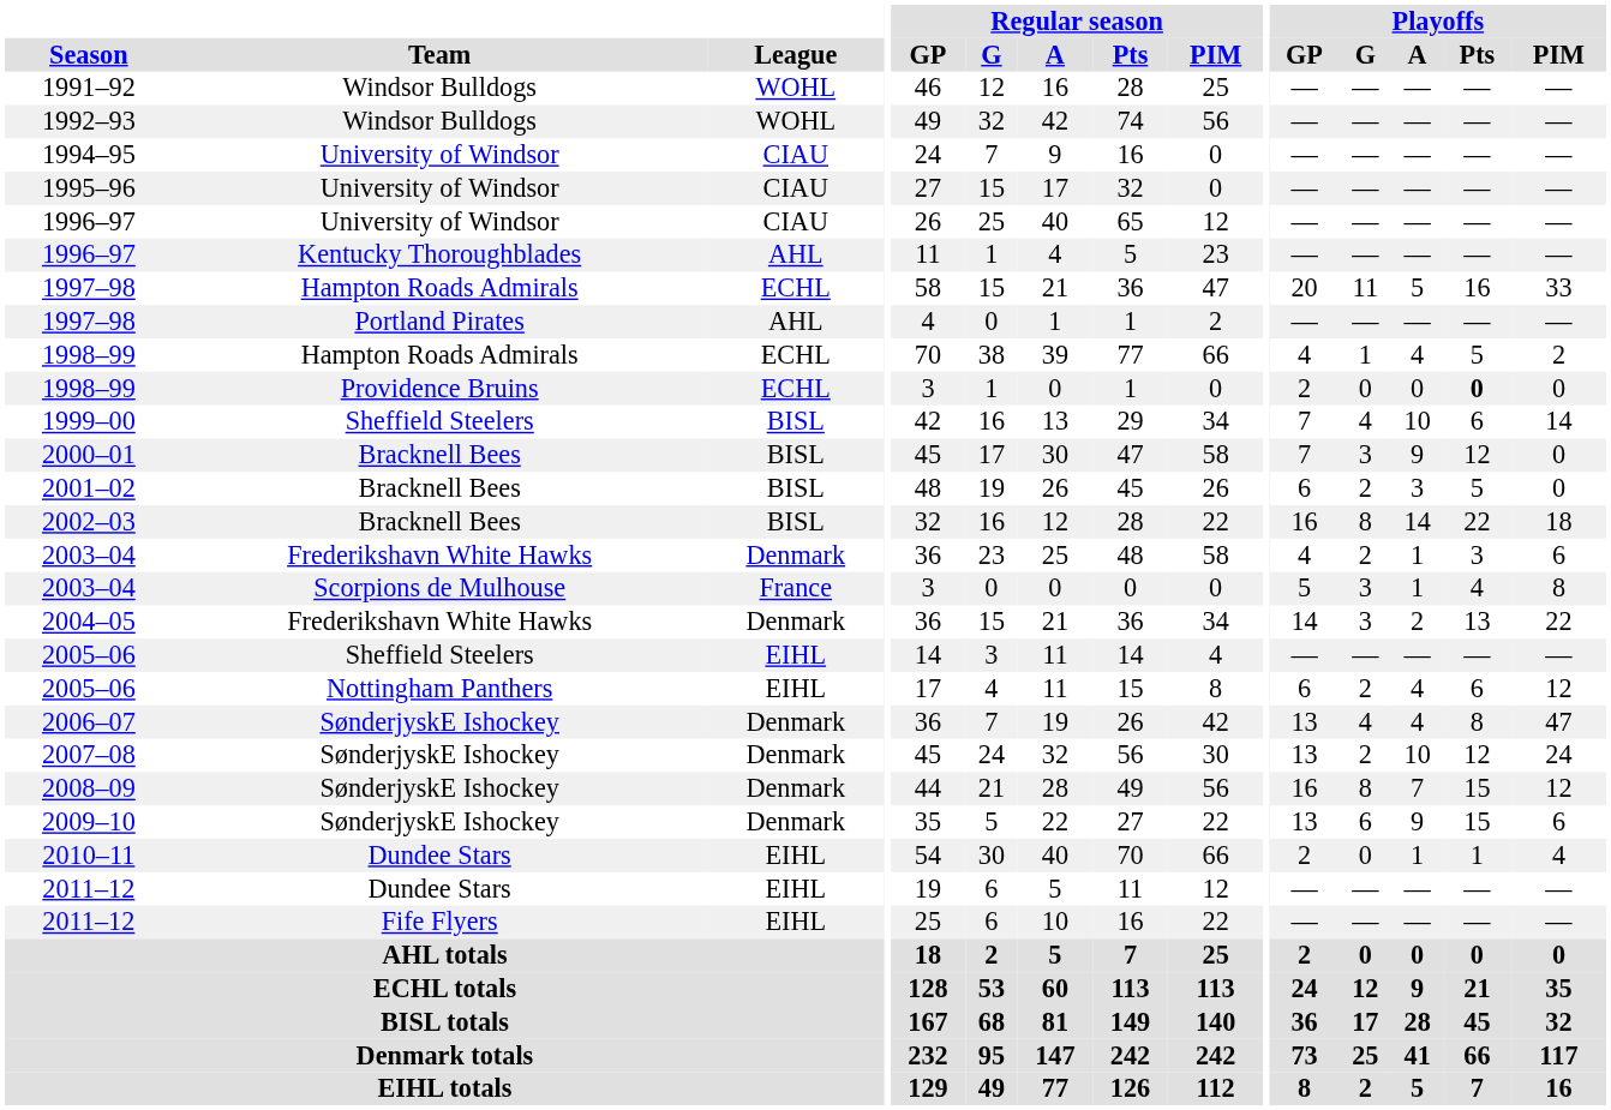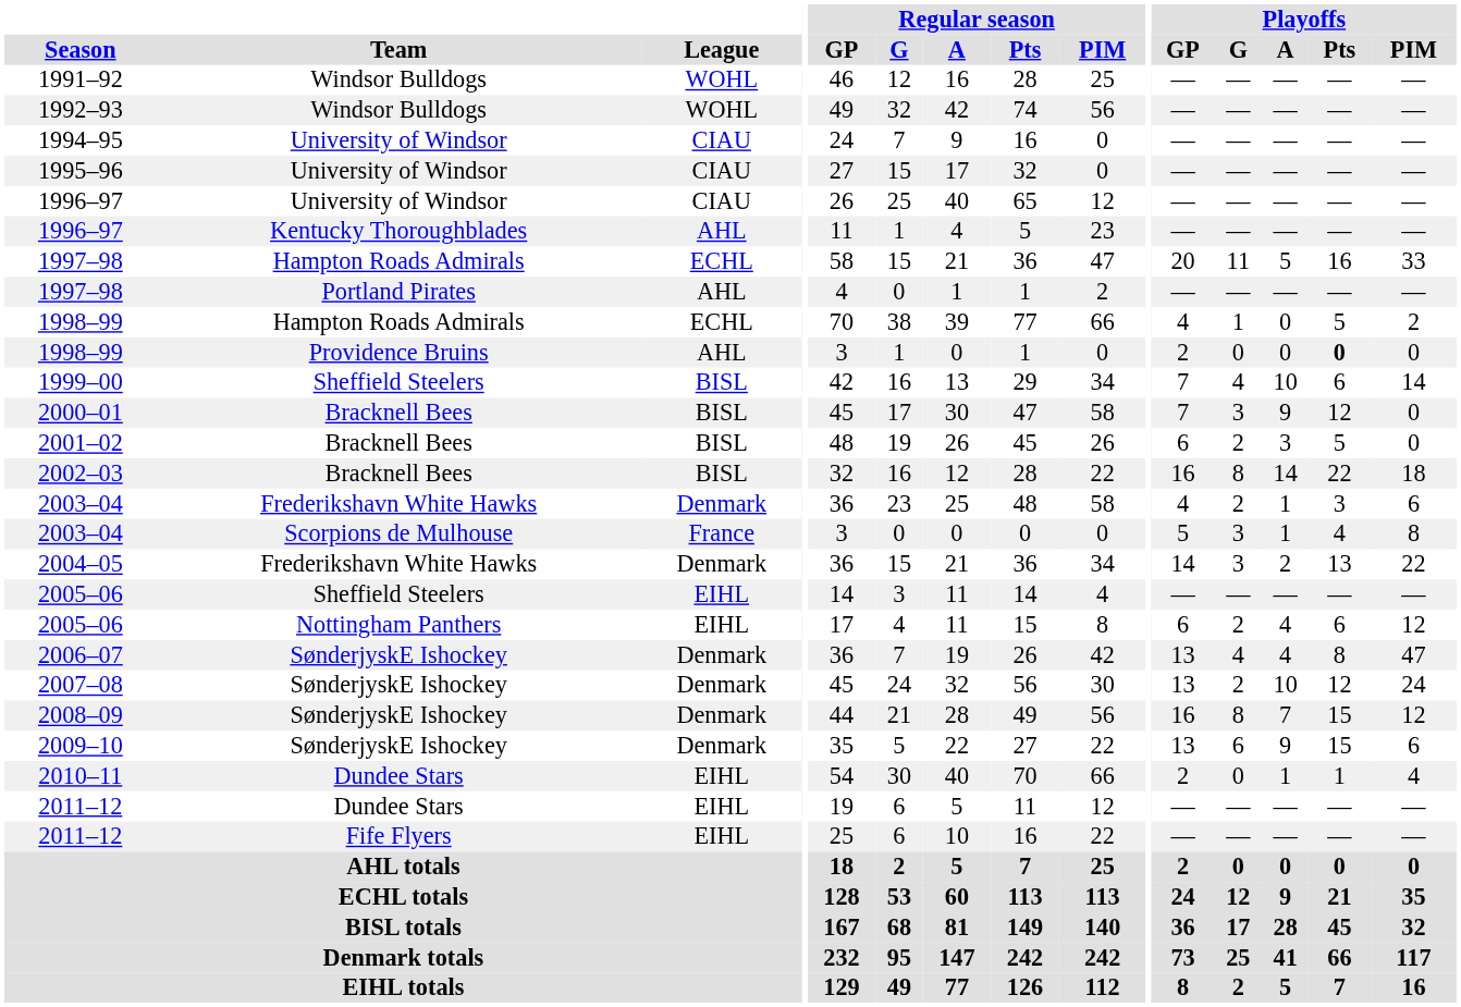1998–99 / Hampton Roads Admirals | Playoffs / A: 4 -> 0
1998–99 / Providence Bruins | League: ECHL -> AHL
